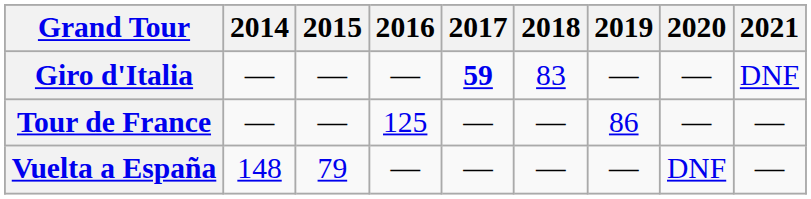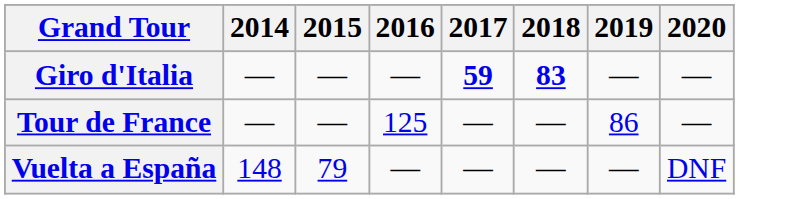- column: 2021 | DNF | — | —
Giro d'Italia | 2018: normal -> bold
